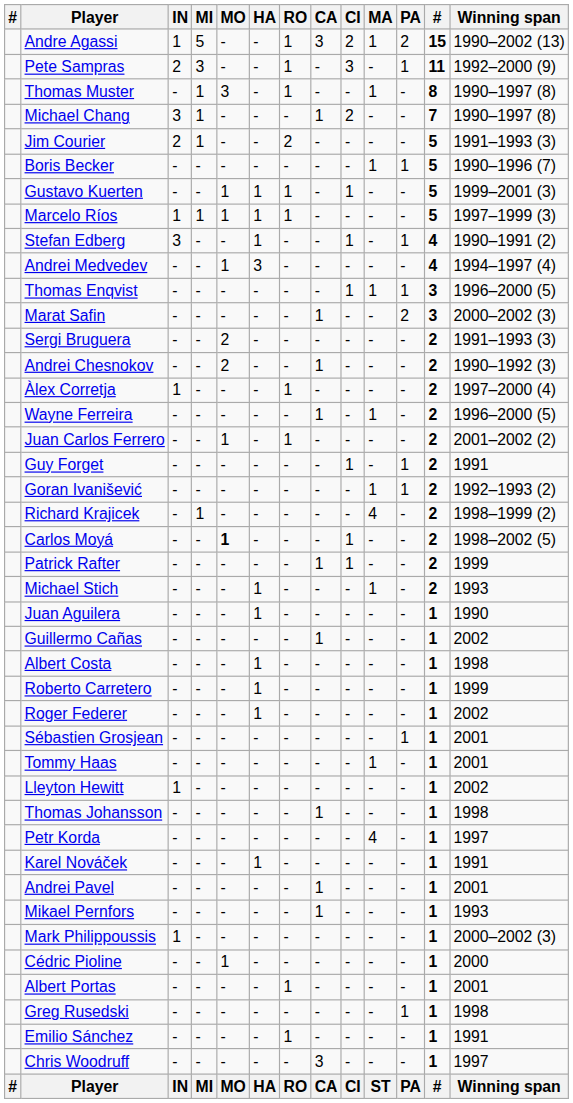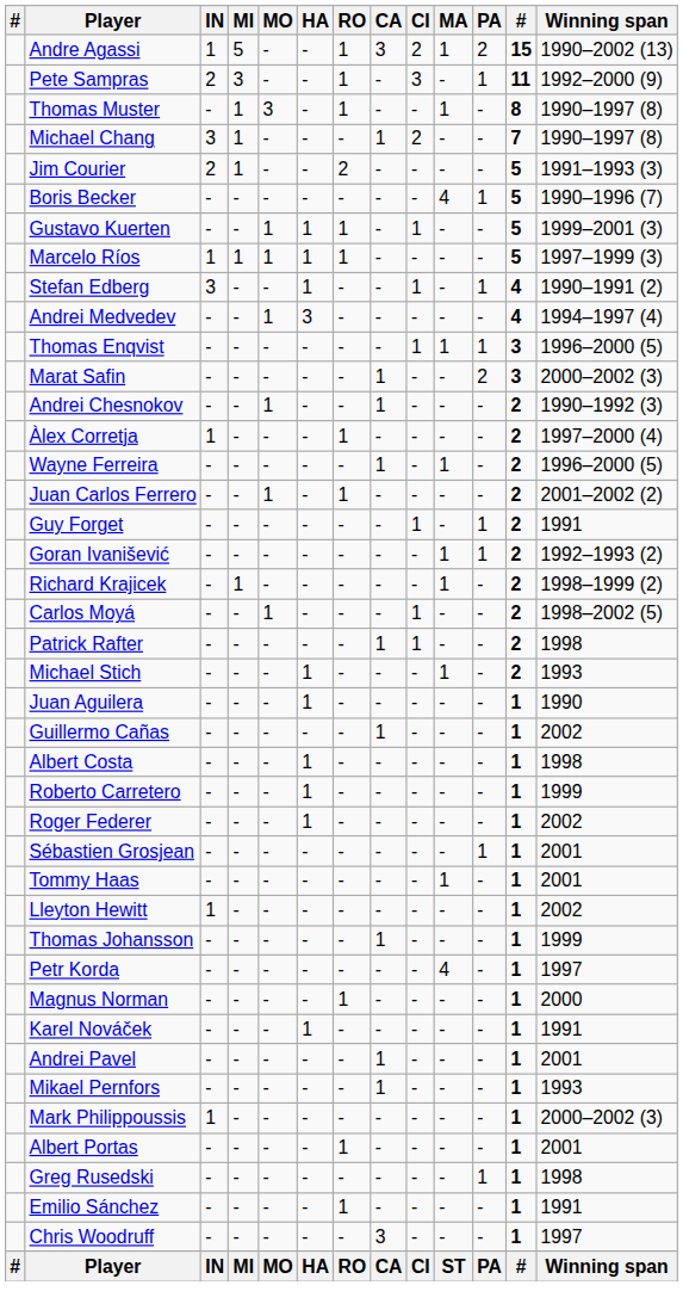Boris Becker | MA: 1 -> 4
- row: Sergi Bruguera | - | - | 2 | - | - | - | - | - | - | 2 | 1991–1993 (3)
Andrei Chesnokov | MO: 2 -> 1
Richard Krajicek | MA: 4 -> 1
Carlos Moyá | MO: bold -> normal
Patrick Rafter | Winning span: 1999 -> 1998
Thomas Johansson | Winning span: 1998 -> 1999
+ row: Magnus Norman | - | - | - | - | 1 | - | - | - | - | 1 | 2000
- row: Cédric Pioline | - | - | 1 | - | - | - | - | - | - | 1 | 2000
